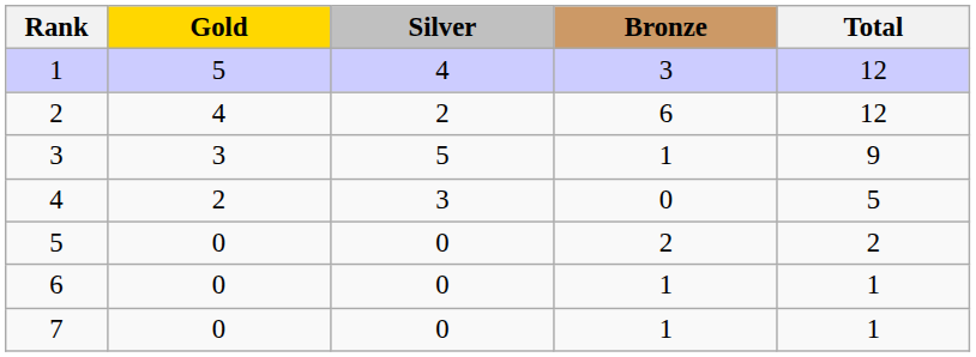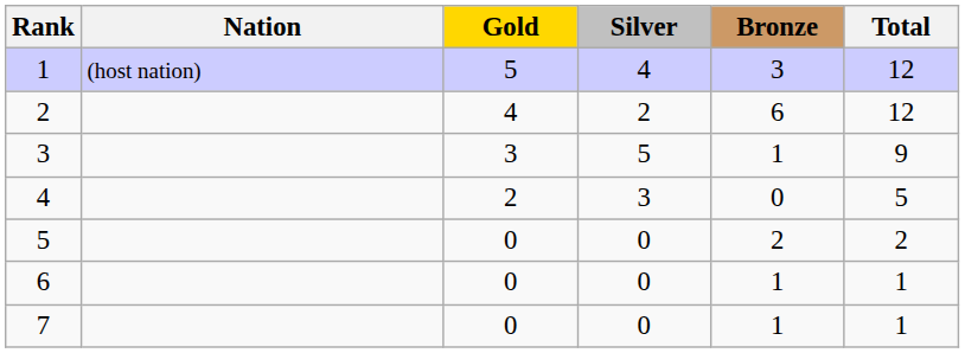+ column: Nation | (host nation)
